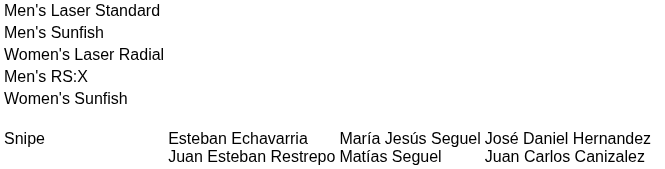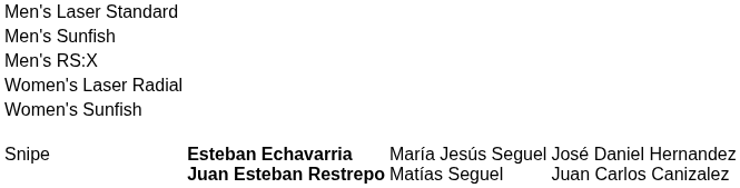rows swapped: Men's RS:X <-> Women's Laser Radial
Snipe | column 2: normal -> bold
